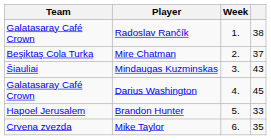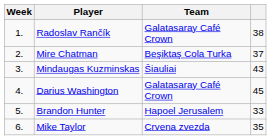columns swapped: Week <-> Team
